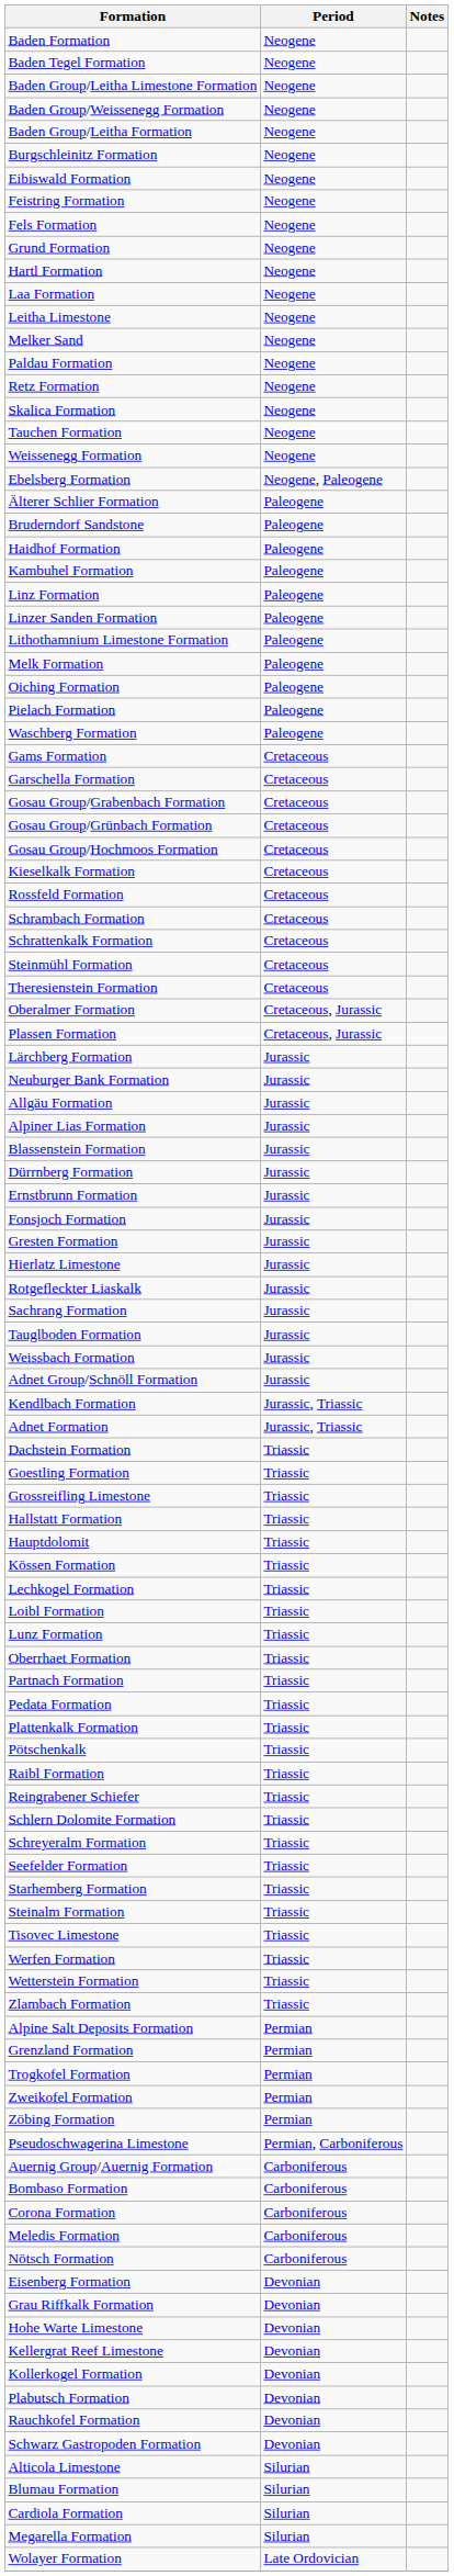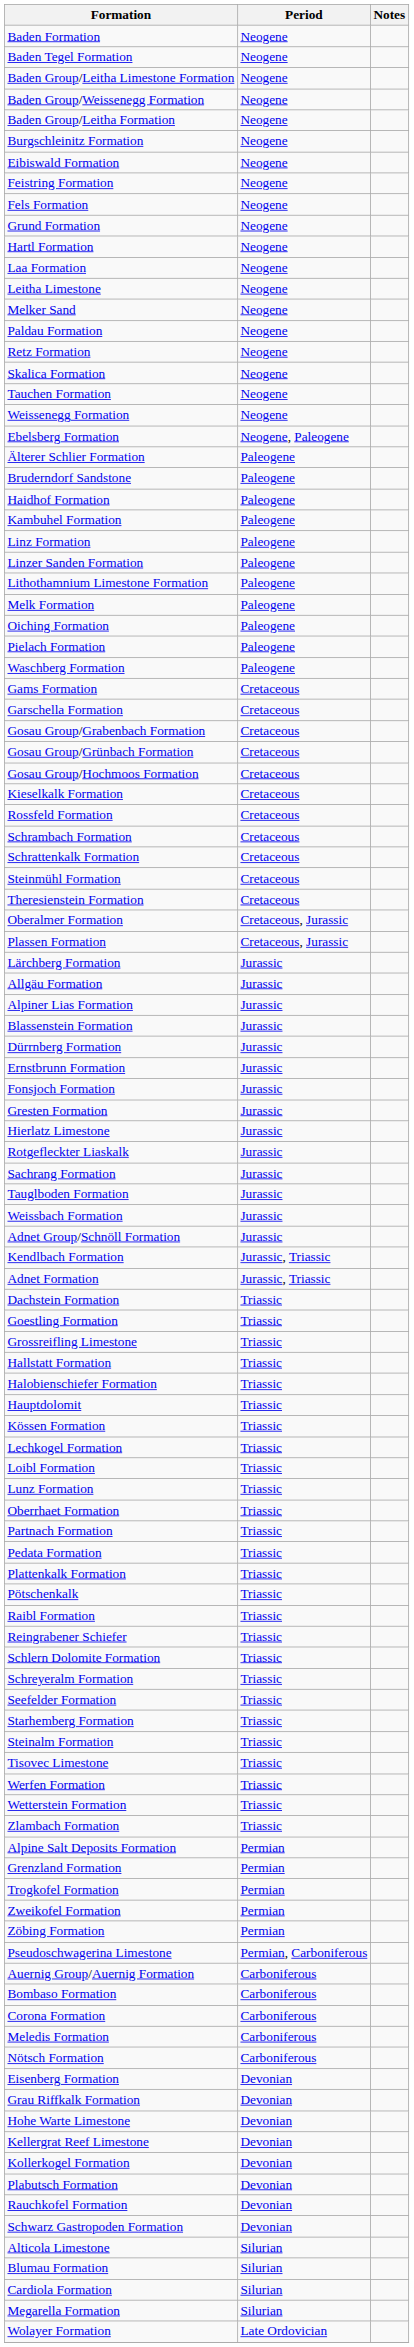- row: Neuburger Bank Formation | Jurassic
+ row: Halobienschiefer Formation | Triassic
